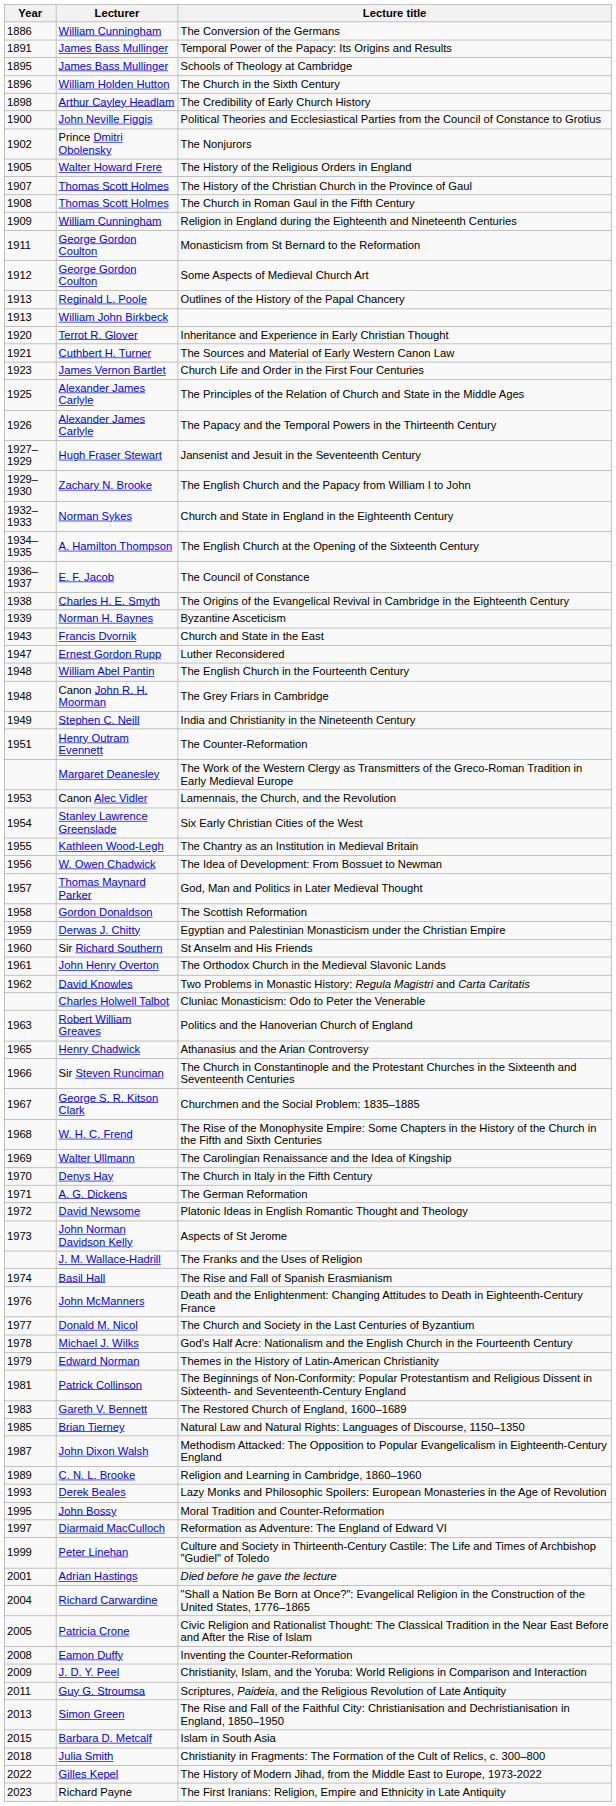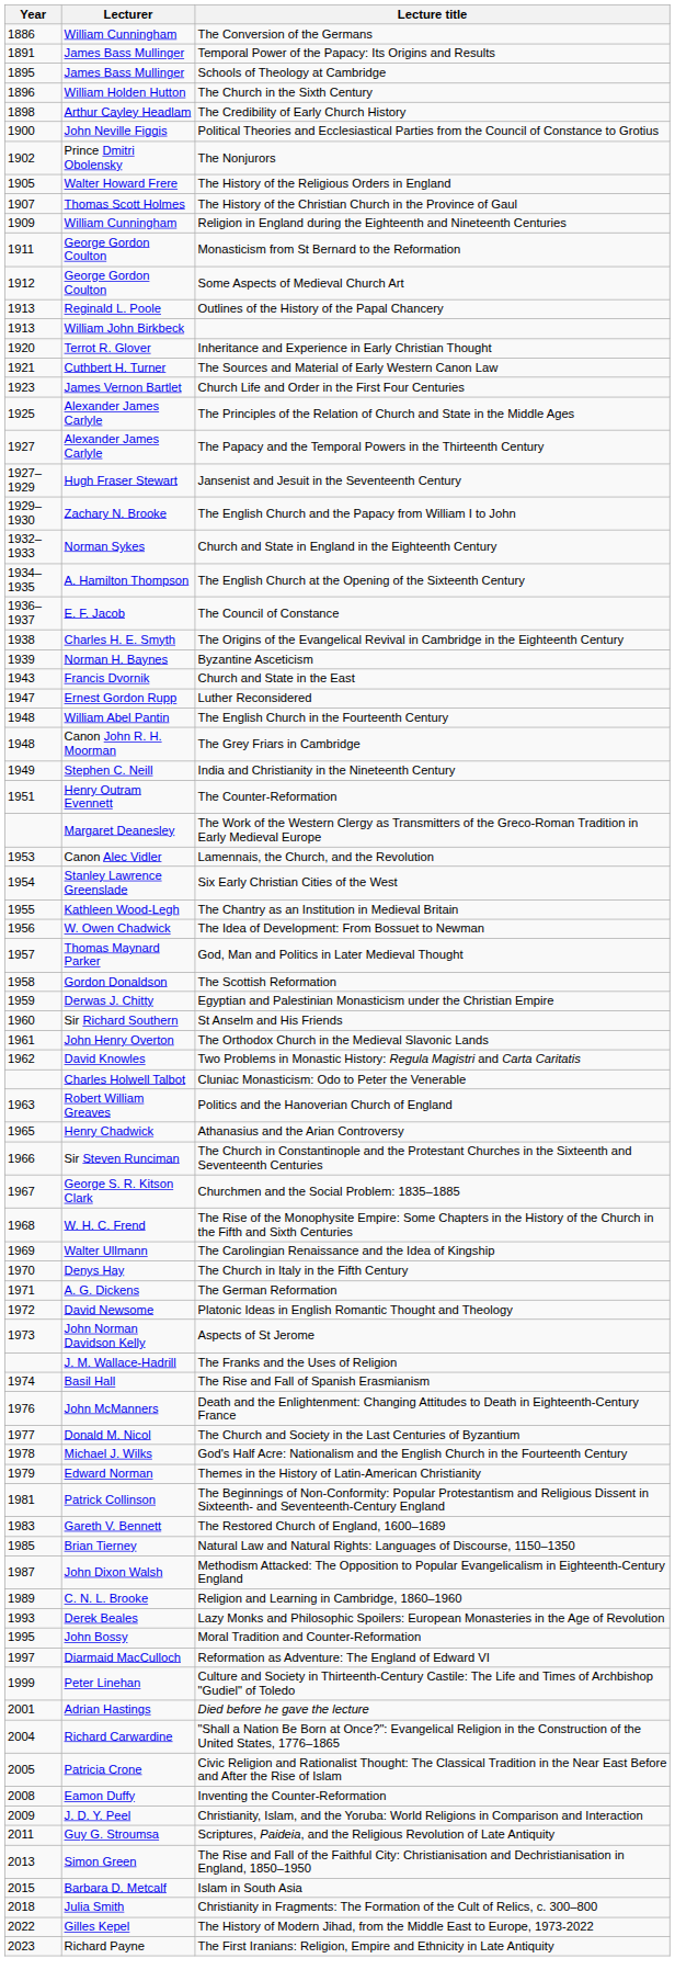- row: 1908 | Thomas Scott Holmes | The Church in Roman Gaul in the Fifth Century
The Papacy and the Temporal Powers in the Thirteenth Century | Year: 1926 -> 1927
